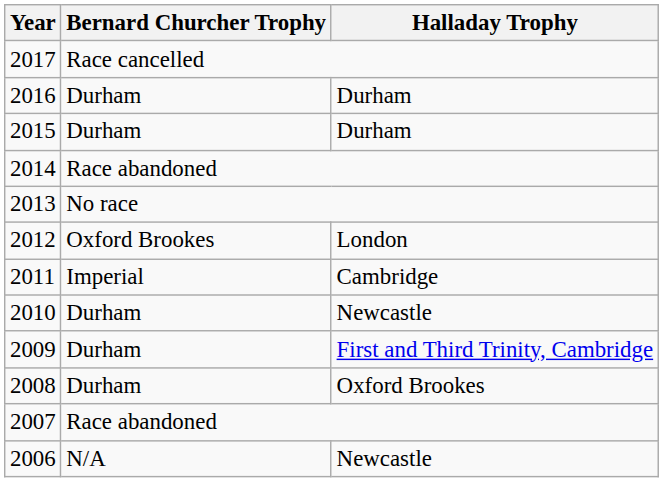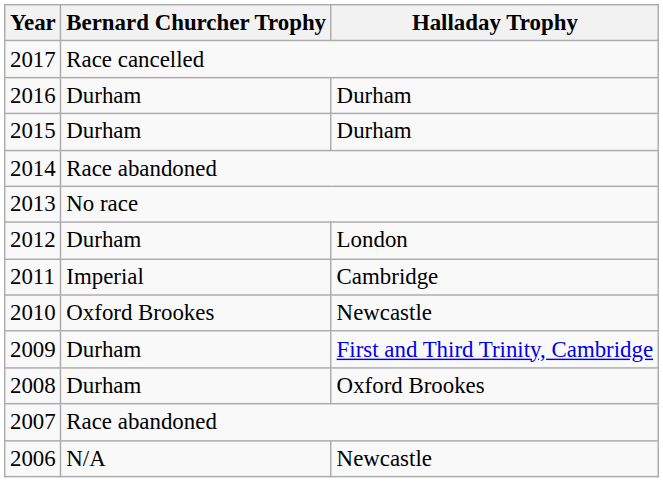2012 | Bernard Churcher Trophy: Oxford Brookes -> Durham
2010 | Bernard Churcher Trophy: Durham -> Oxford Brookes
